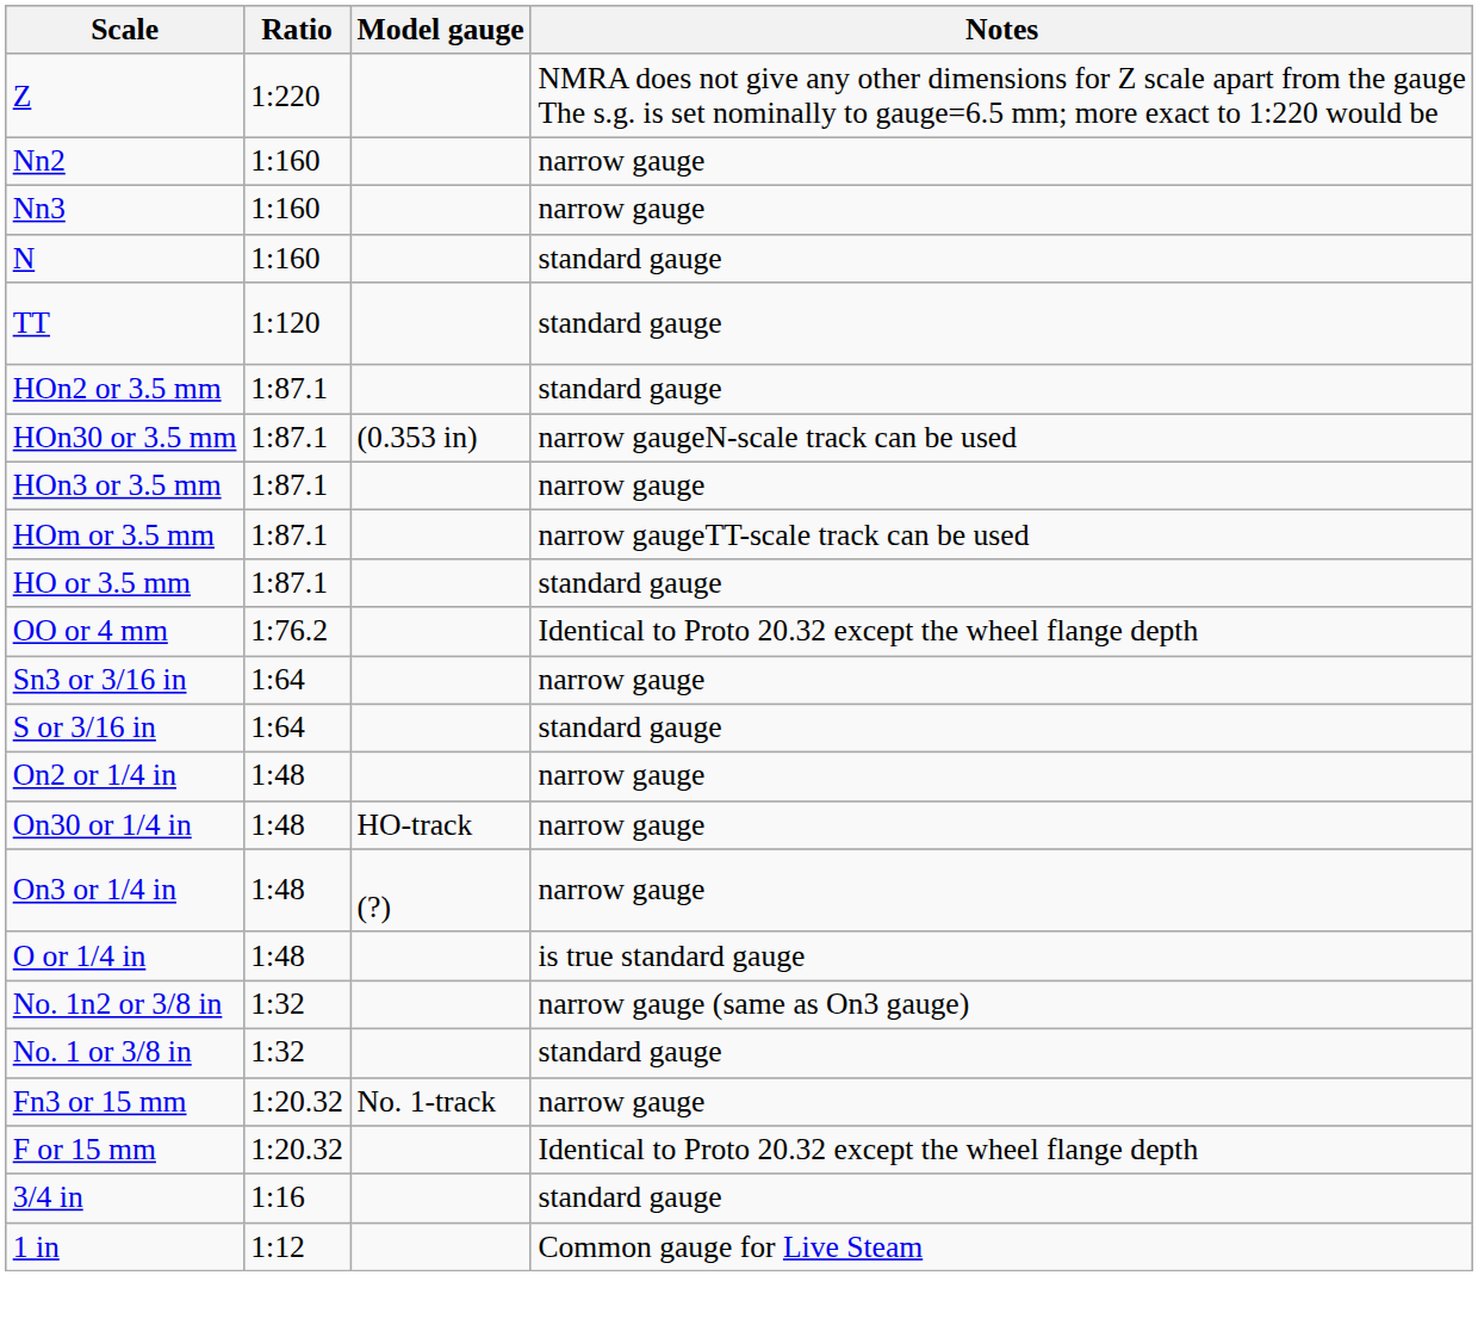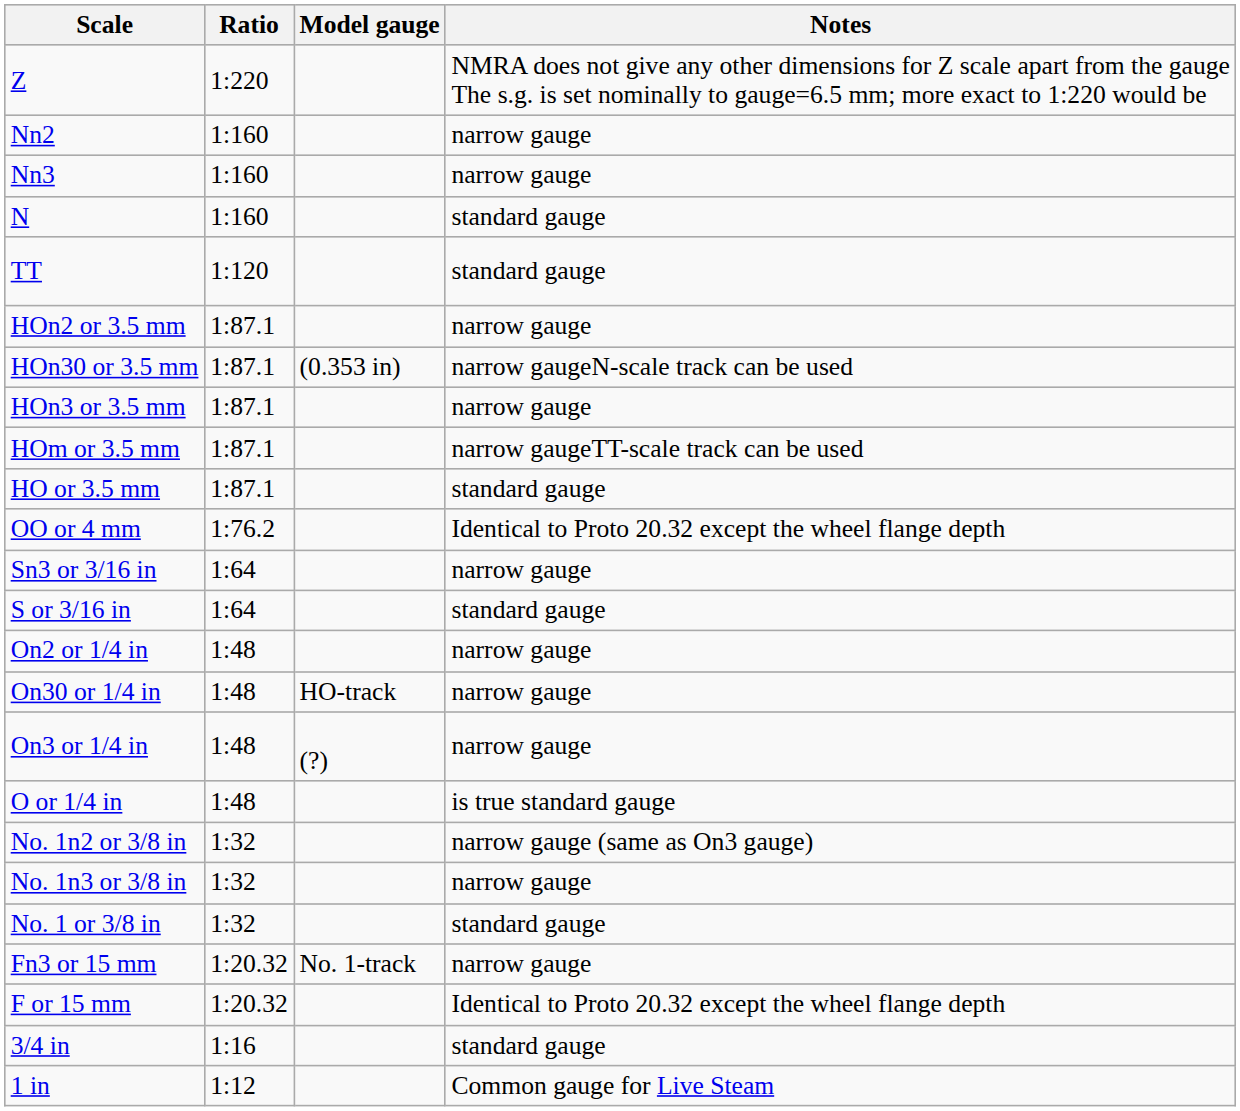HOn2 or 3.5 mm | Notes: standard gauge -> narrow gauge
+ row: No. 1n3 or 3/8 in | 1:32 | narrow gauge
